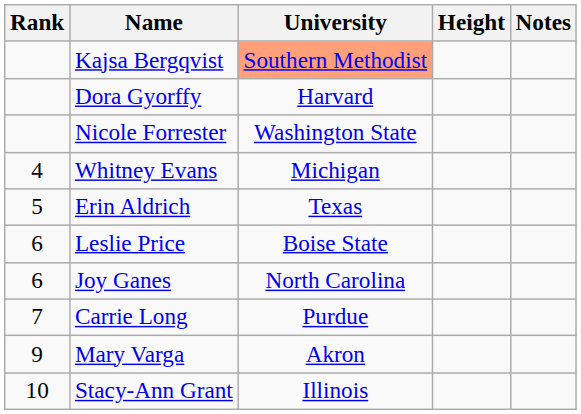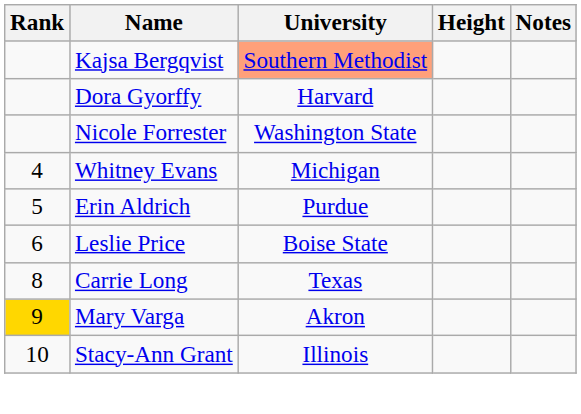Erin Aldrich | University: Texas -> Purdue
- row: 6 | Joy Ganes | North Carolina
Carrie Long | Rank: 7 -> 8
Carrie Long | University: Purdue -> Texas
Mary Varga | Rank: no background -> gold background
